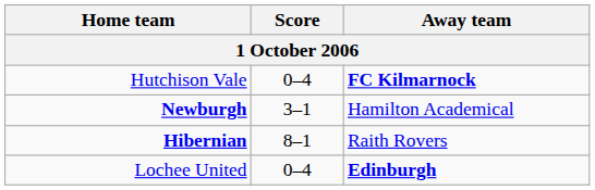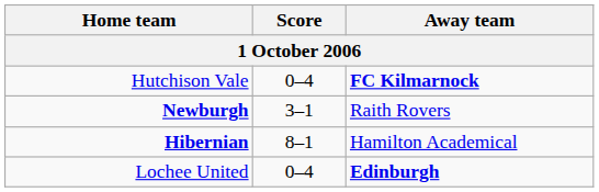Newburgh | Away team: Hamilton Academical -> Raith Rovers
Hibernian | Away team: Raith Rovers -> Hamilton Academical
